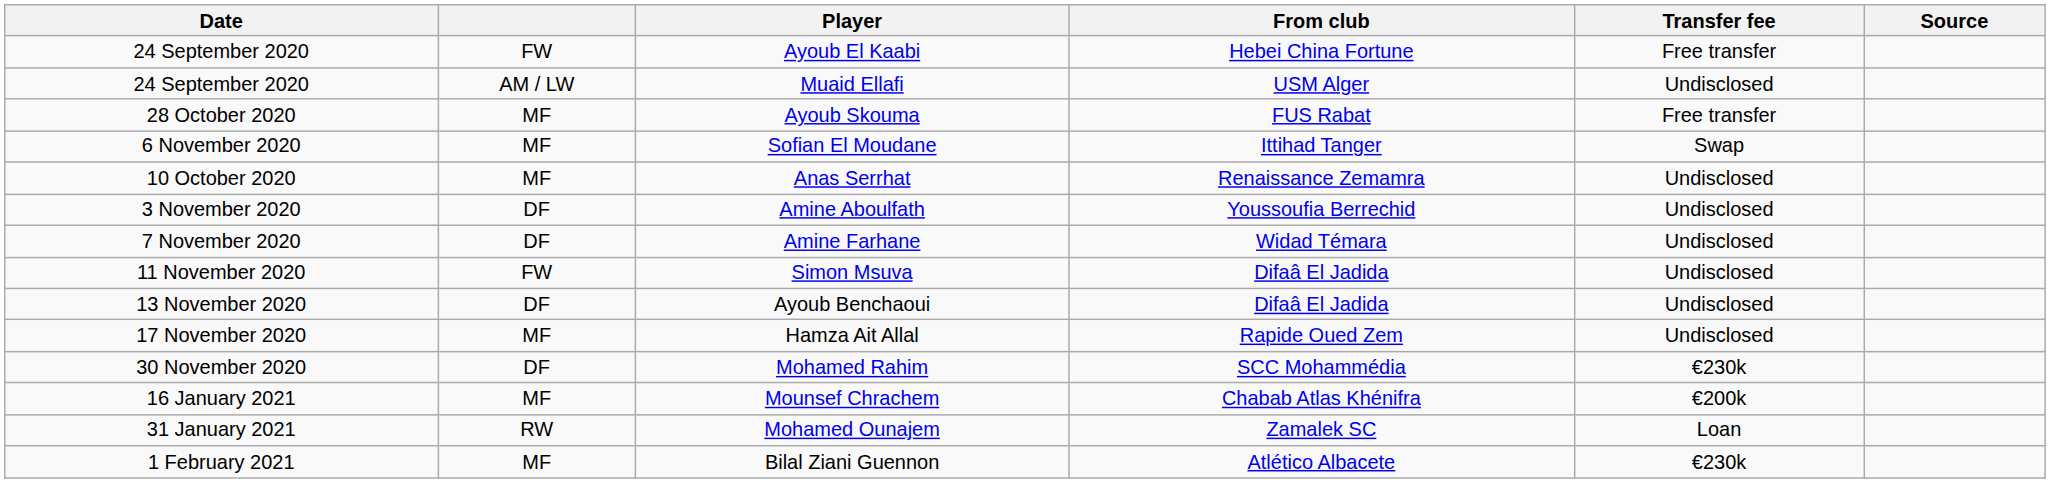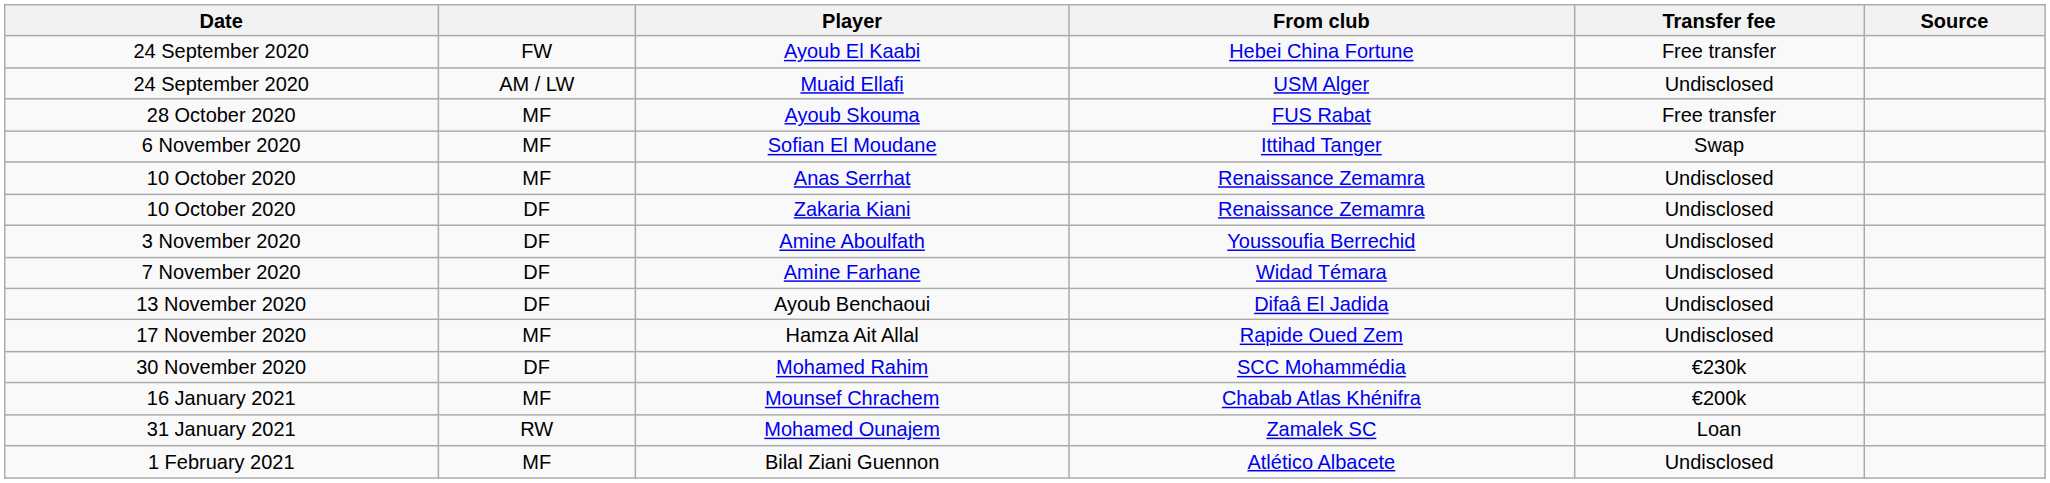+ row: 10 October 2020 | DF | Zakaria Kiani | Renaissance Zemamra | Undisclosed
- row: 11 November 2020 | FW | Simon Msuva | Difaâ El Jadida | Undisclosed
Bilal Ziani Guennon | Transfer fee: €230k -> Undisclosed
